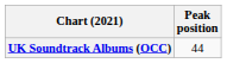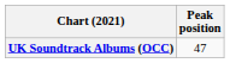UK Soundtrack Albums (OCC) | Peak position: 44 -> 47
